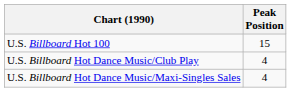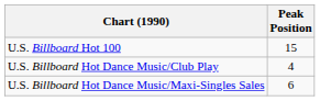U.S. Billboard Hot Dance Music/Maxi-Singles Sales | Peak Position: 4 -> 6
